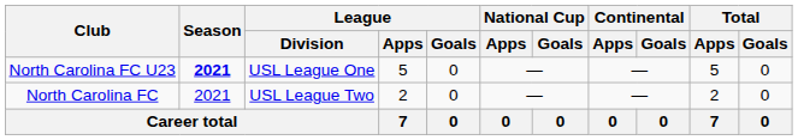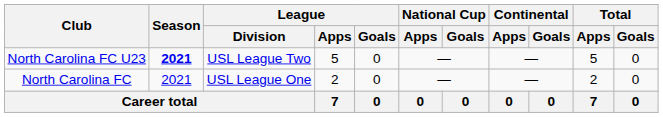North Carolina FC U23 | League / Division: USL League One -> USL League Two
North Carolina FC | League / Division: USL League Two -> USL League One
